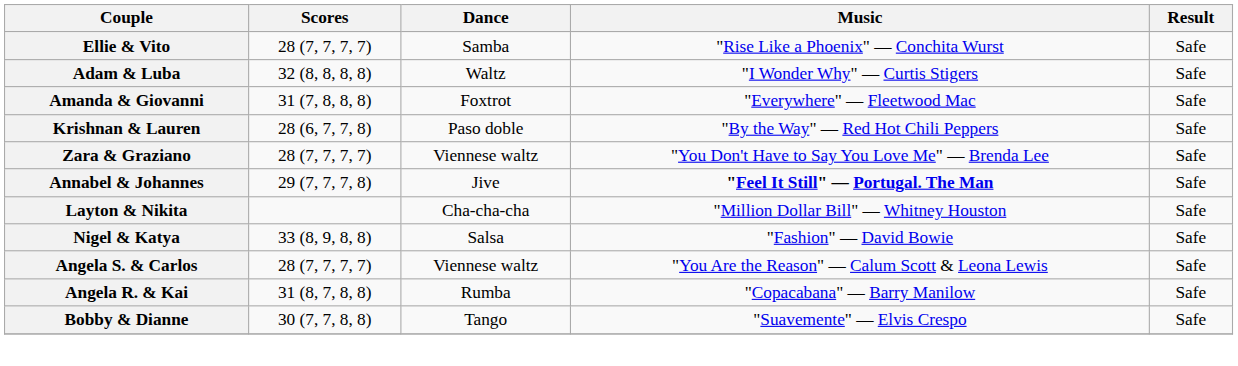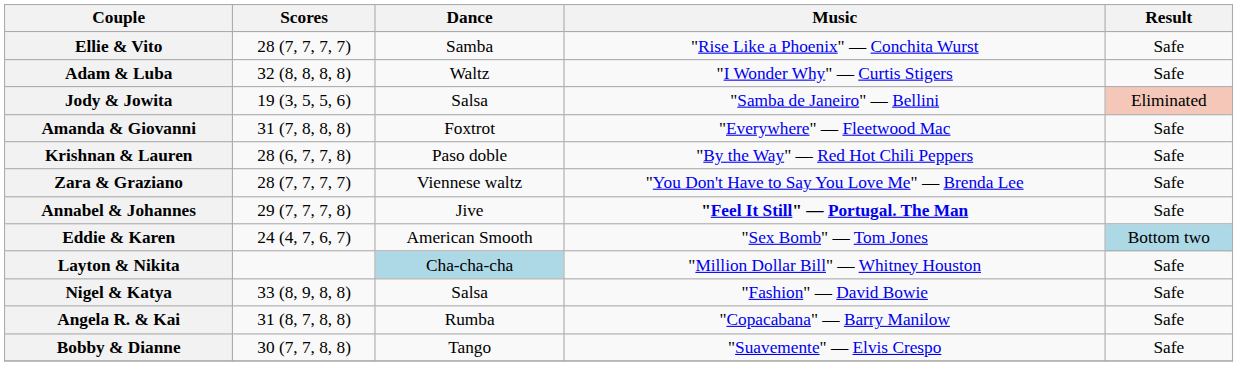+ row: Jody & Jowita | 19 (3, 5, 5, 6) | Salsa | "Samba de Janeiro" — Bellini | Eliminated
+ row: Eddie & Karen | 24 (4, 7, 6, 7) | American Smooth | "Sex Bomb" — Tom Jones | Bottom two
Layton & Nikita | Dance: no background -> lightblue background
- row: Angela S. & Carlos | 28 (7, 7, 7, 7) | Viennese waltz | "You Are the Reason" — Calum Scott & Leona Lewis | Safe
